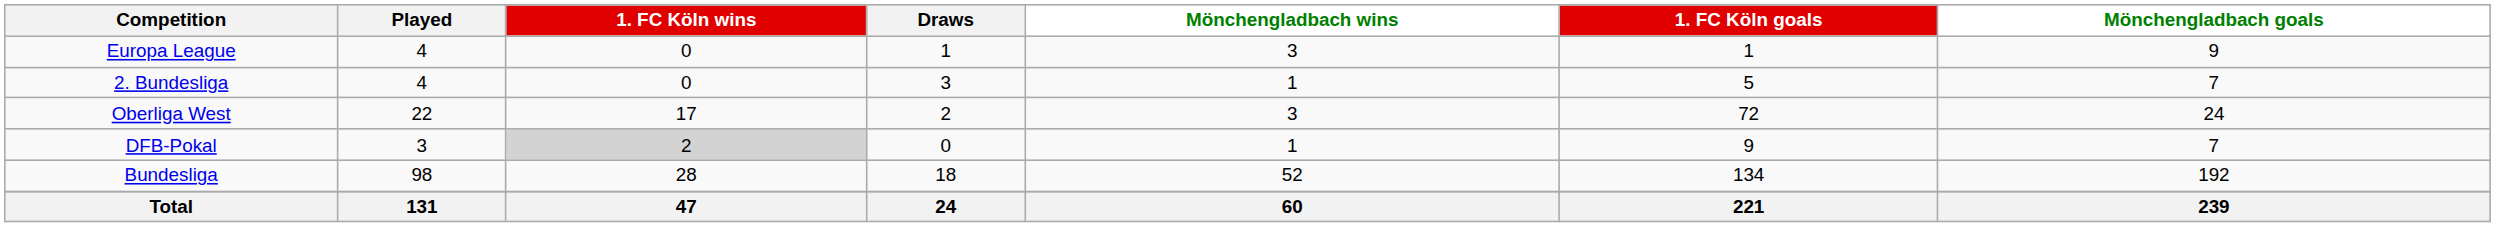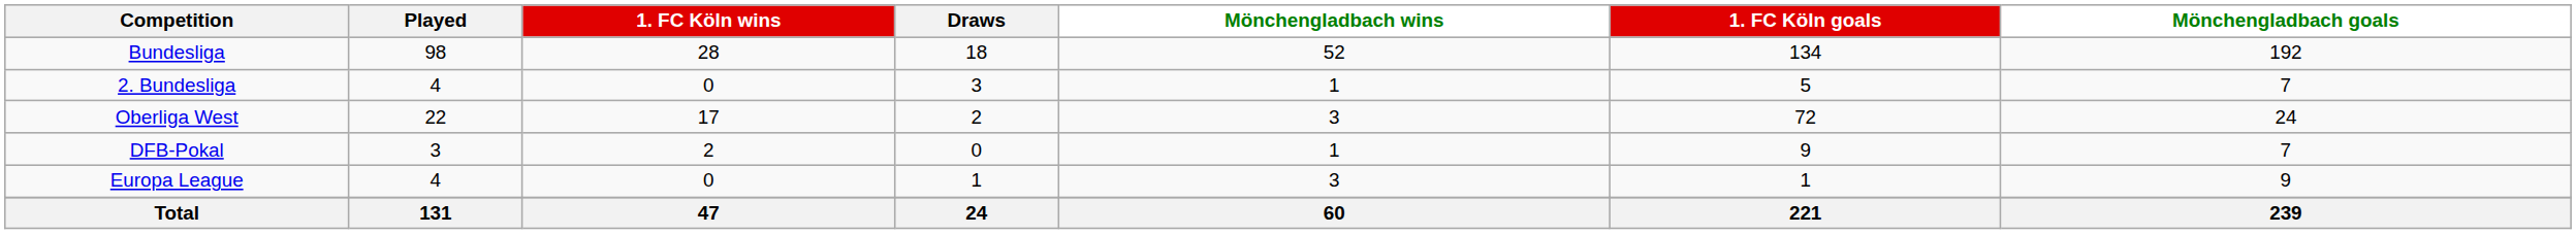rows swapped: Bundesliga <-> Europa League
DFB-Pokal | 1. FC Köln wins: lightgrey background -> no background
